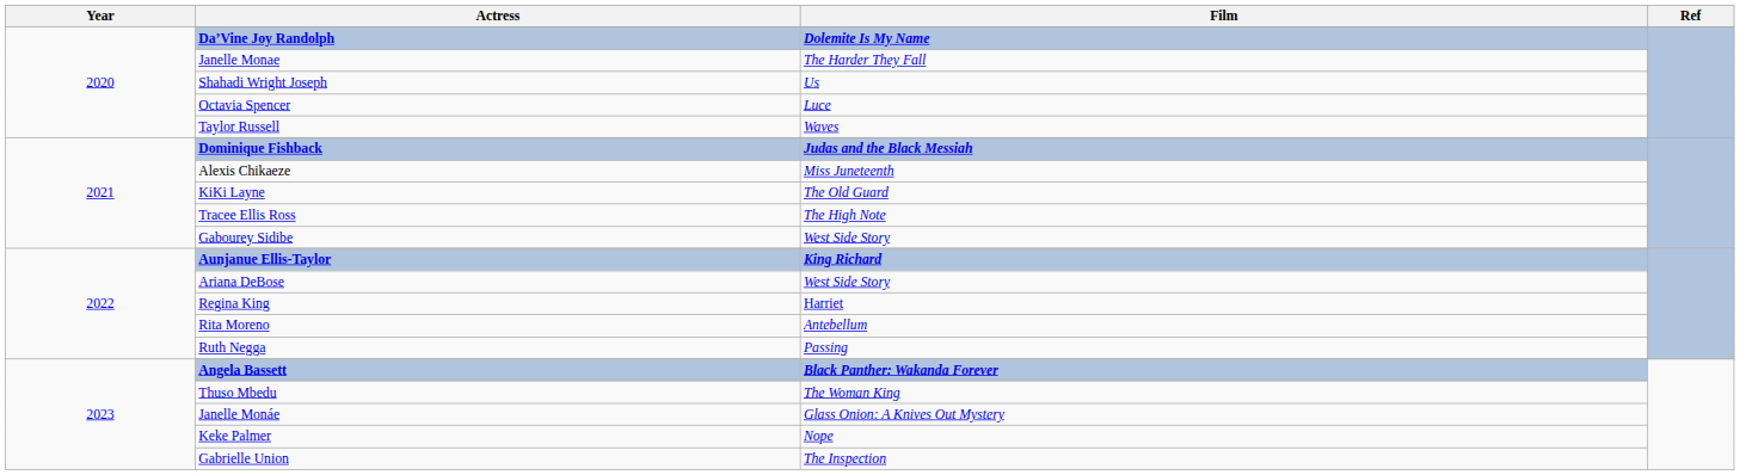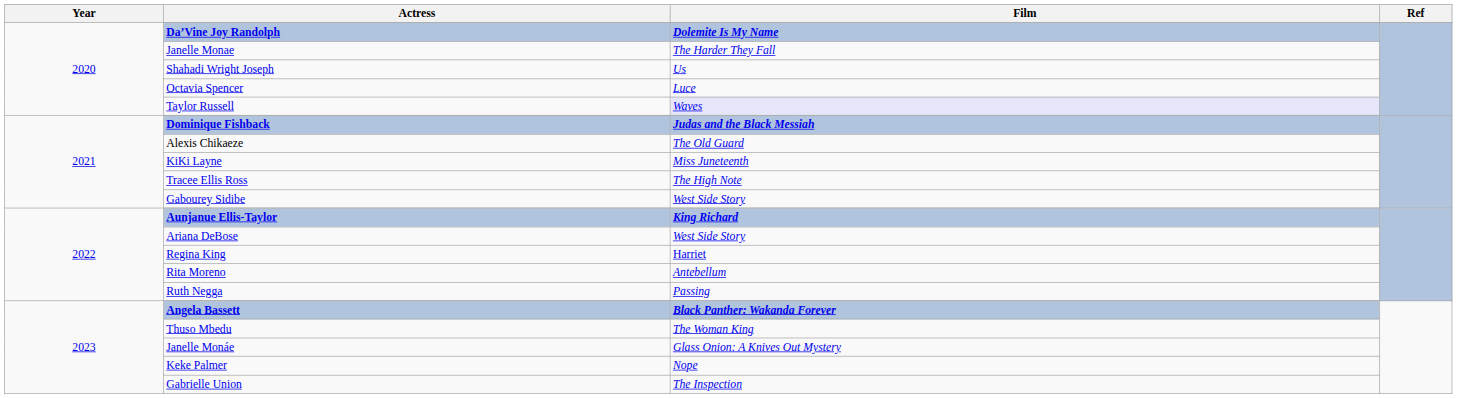Taylor Russell | Film: no background -> lavender background
Alexis Chikaeze | Film: Miss Juneteenth -> The Old Guard
KiKi Layne | Film: The Old Guard -> Miss Juneteenth
